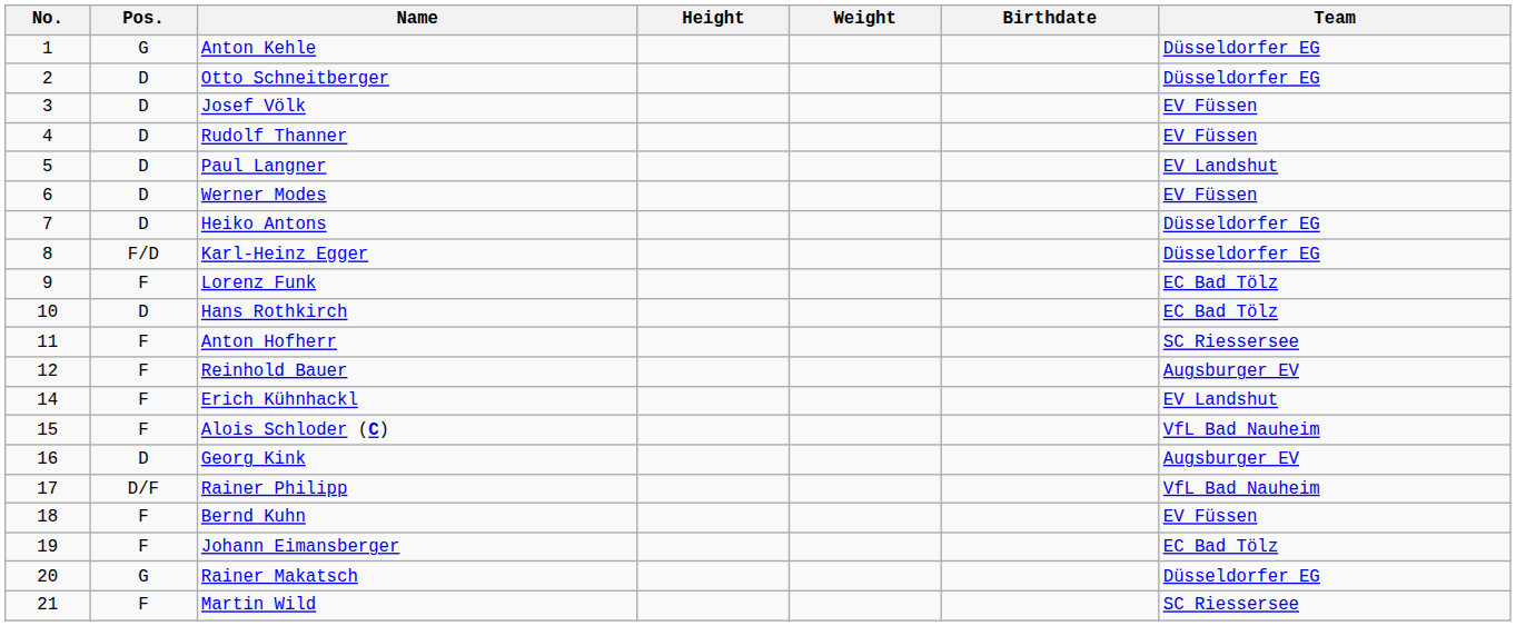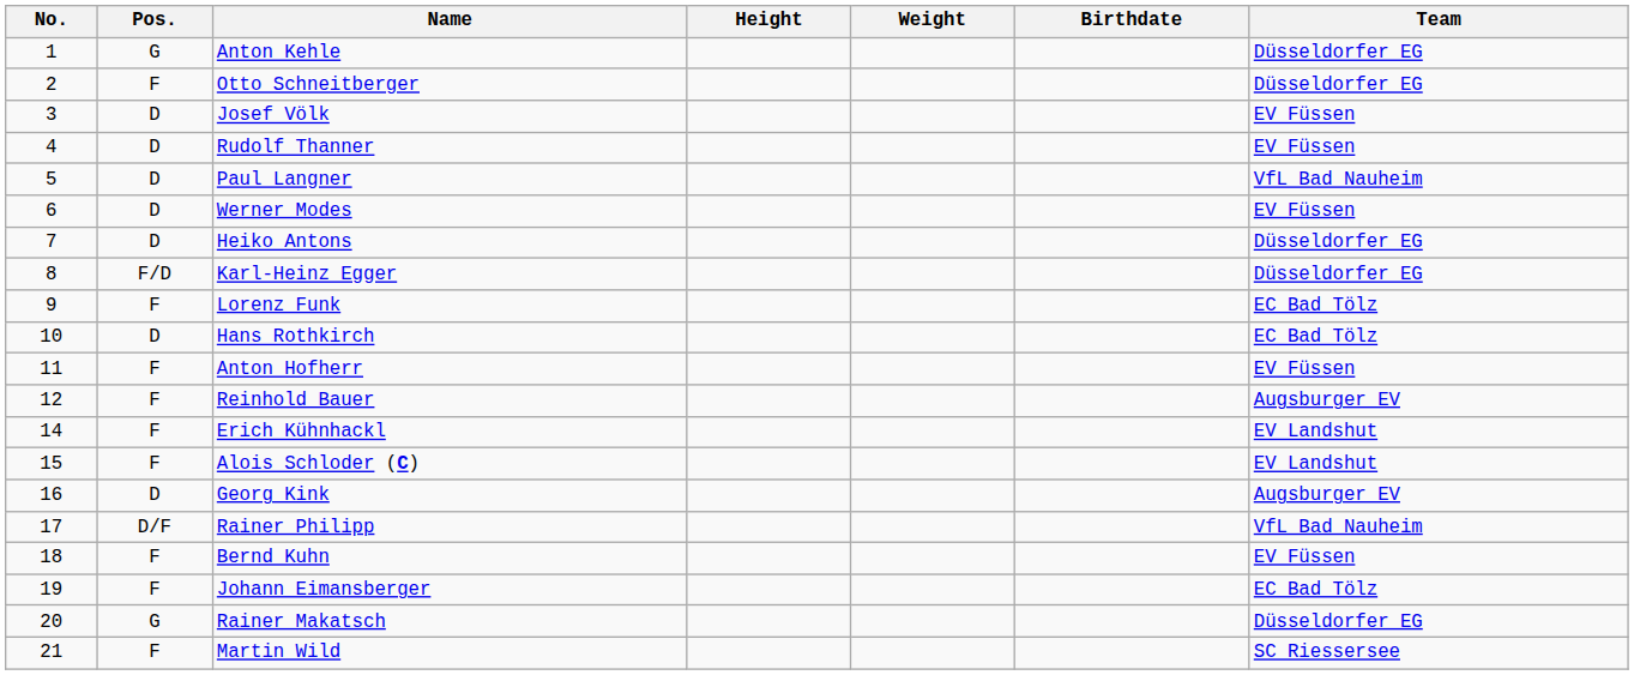Otto Schneitberger | Pos.: D -> F
Paul Langner | Team: EV Landshut -> VfL Bad Nauheim
Anton Hofherr | Team: SC Riessersee -> EV Füssen
Alois Schloder (C) | Team: VfL Bad Nauheim -> EV Landshut
